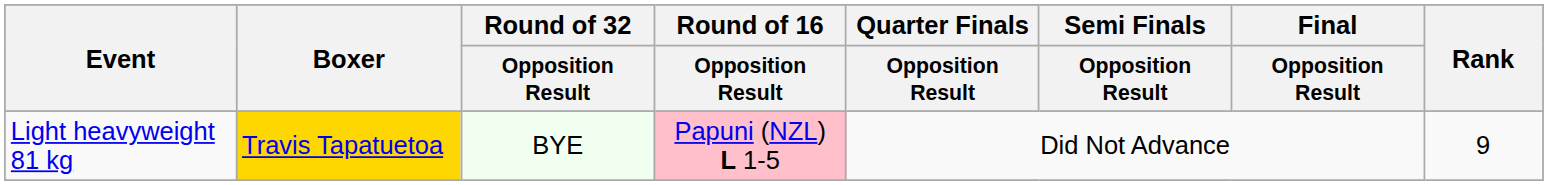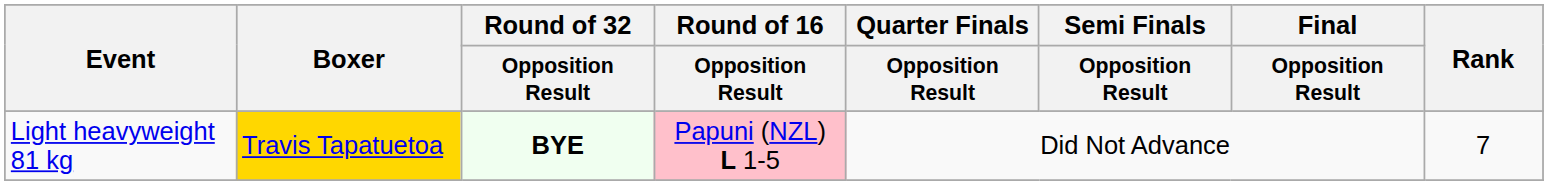Light heavyweight 81 kg | Round of 32 / Opposition Result: normal -> bold
Light heavyweight 81 kg | Rank: 9 -> 7
